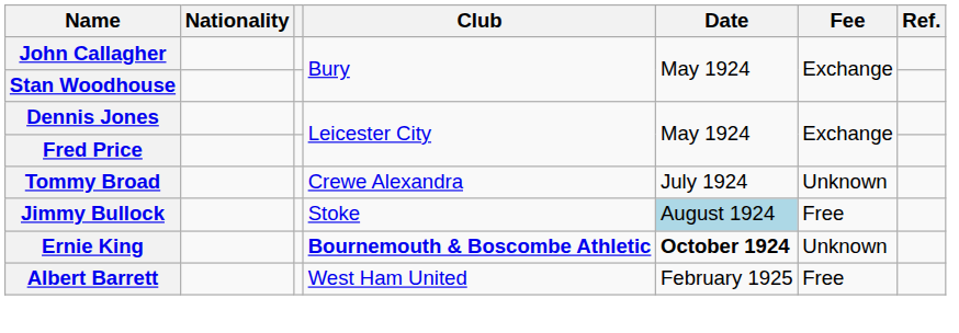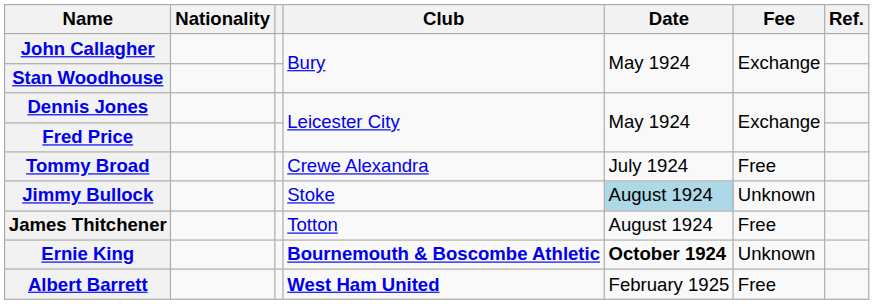Tommy Broad | Fee: Unknown -> Free
Jimmy Bullock | Fee: Free -> Unknown
+ row: James Thitchener | Totton | August 1924 | Free
Albert Barrett | Club: normal -> bold
